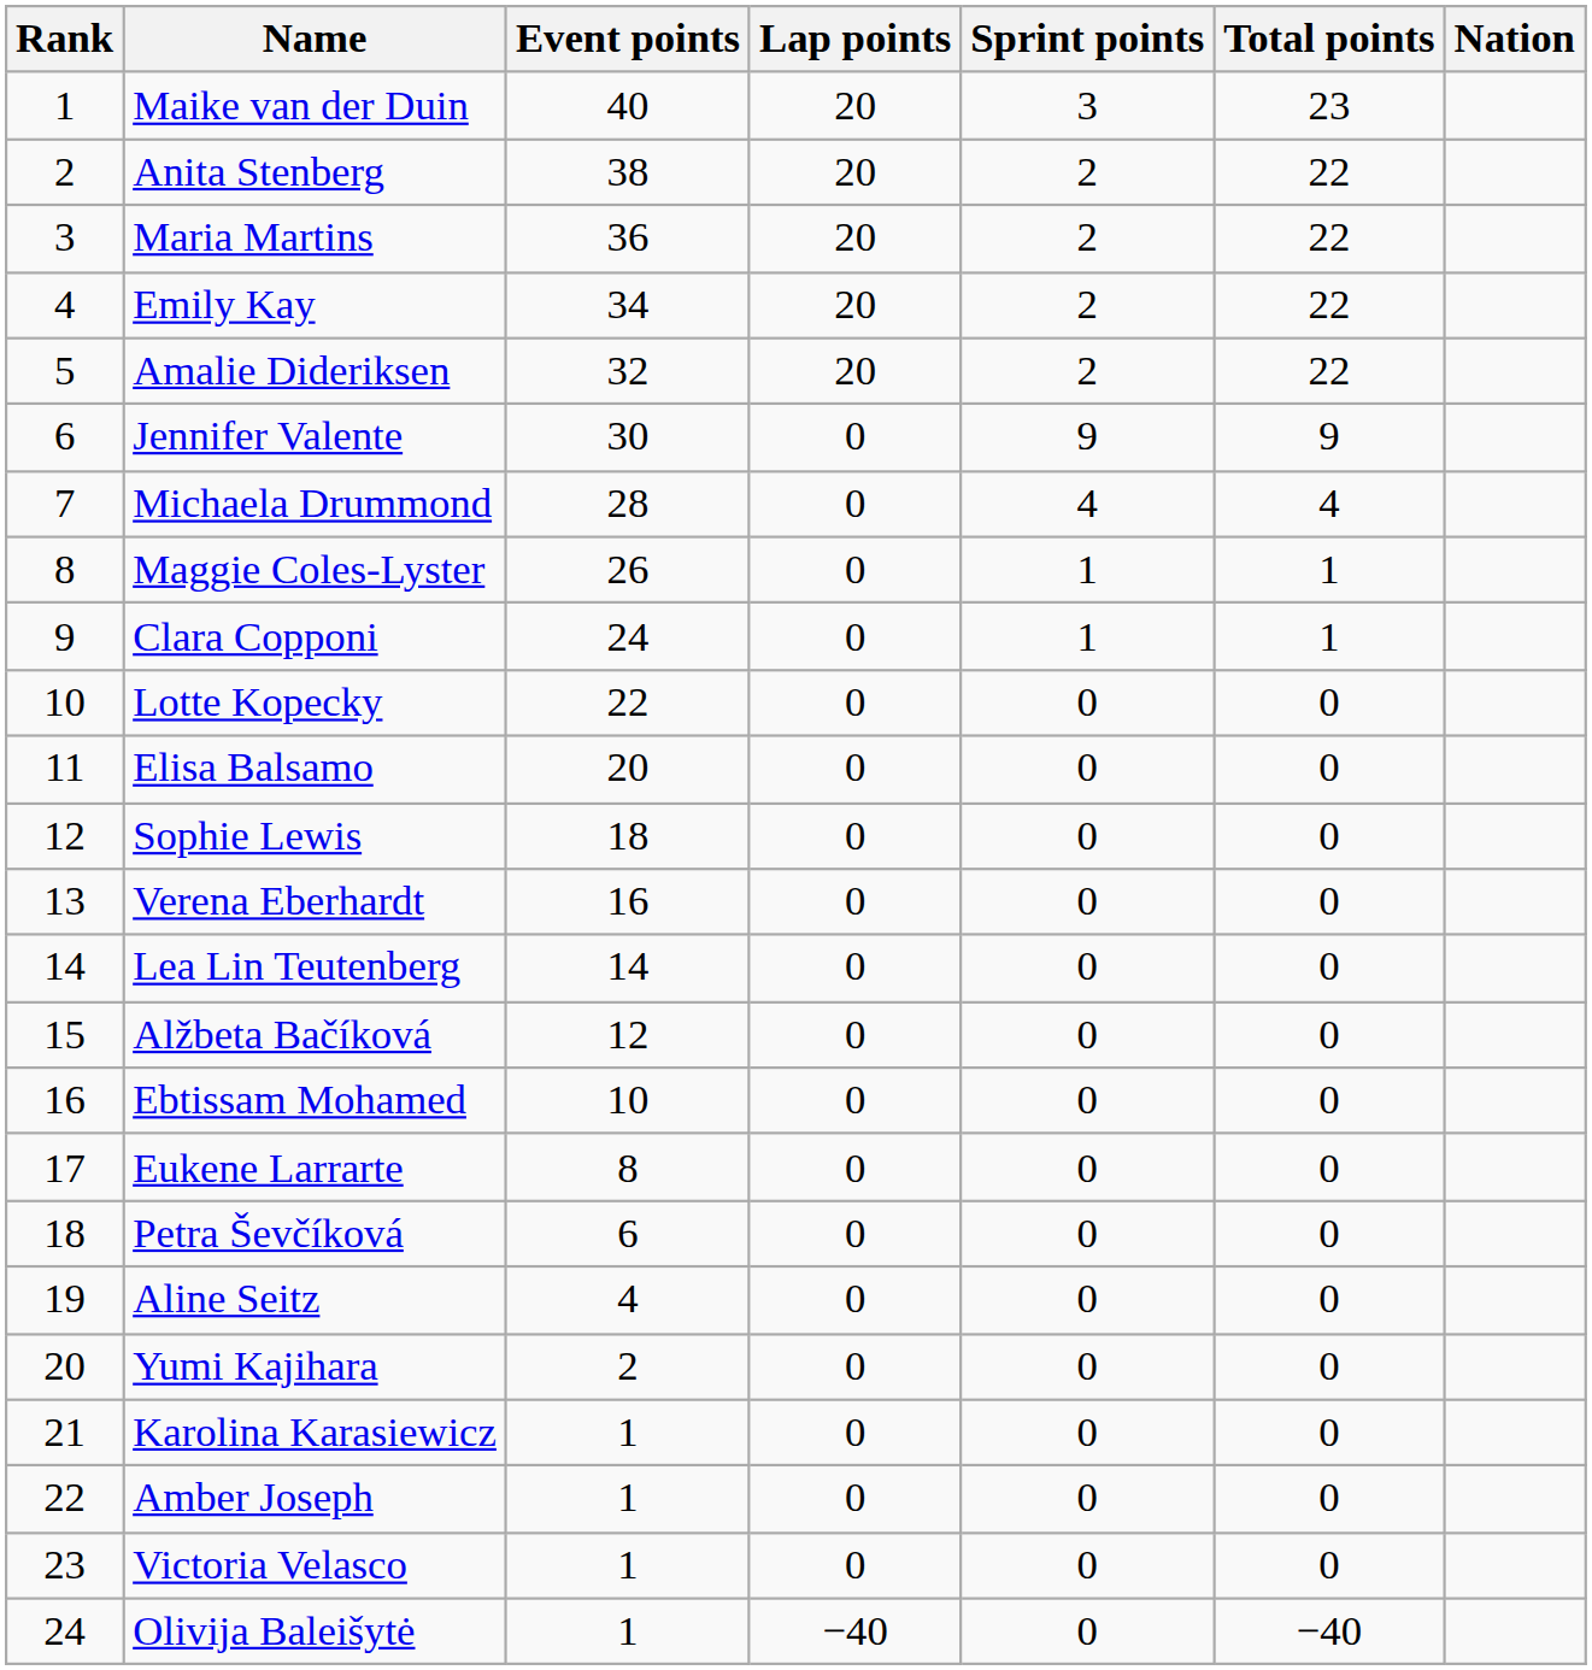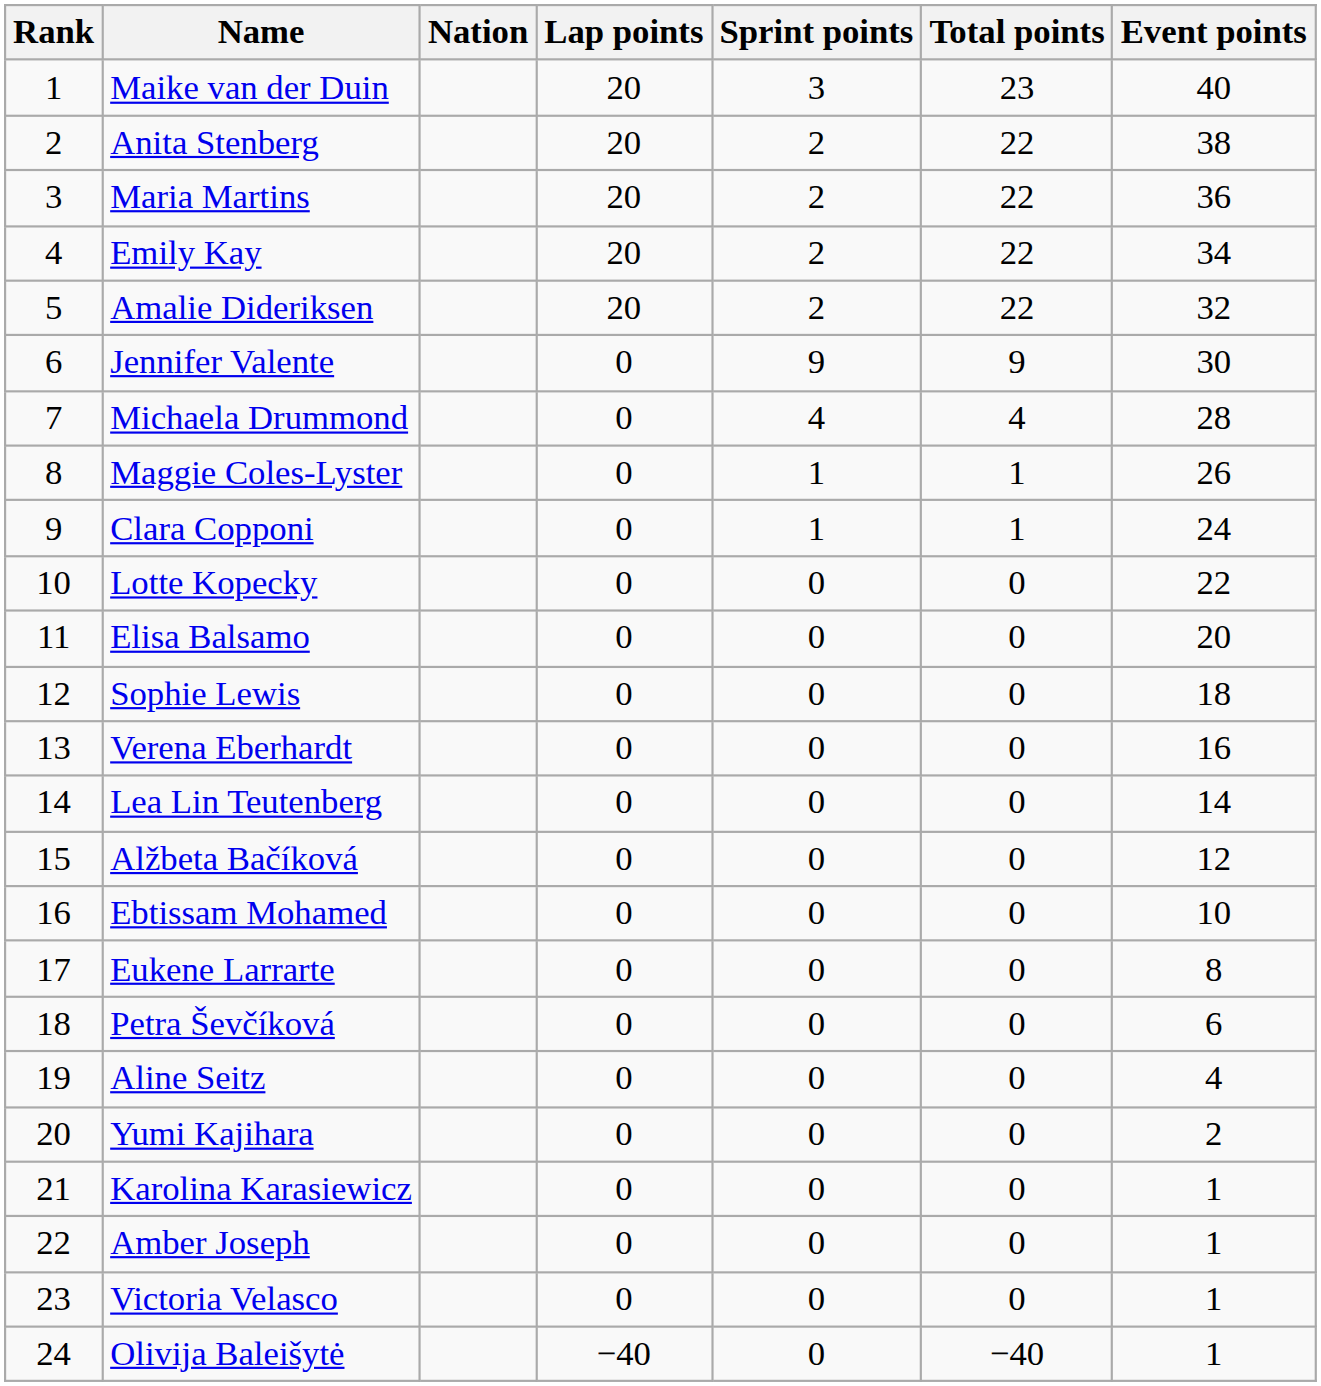columns swapped: Nation <-> Event points
